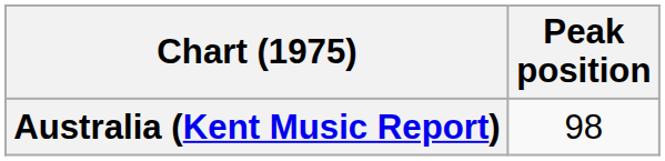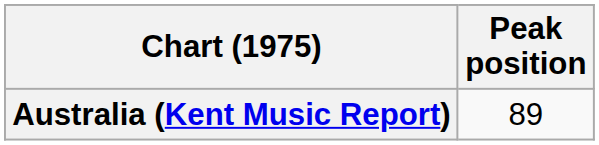Australia (Kent Music Report) | Peak position: 98 -> 89
